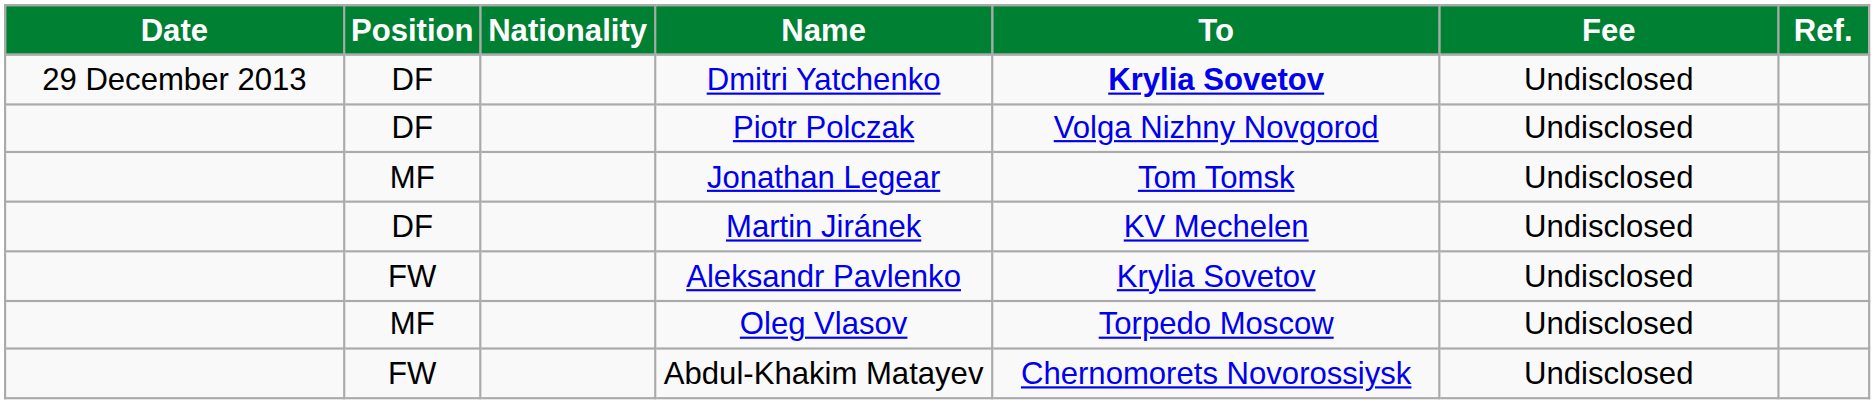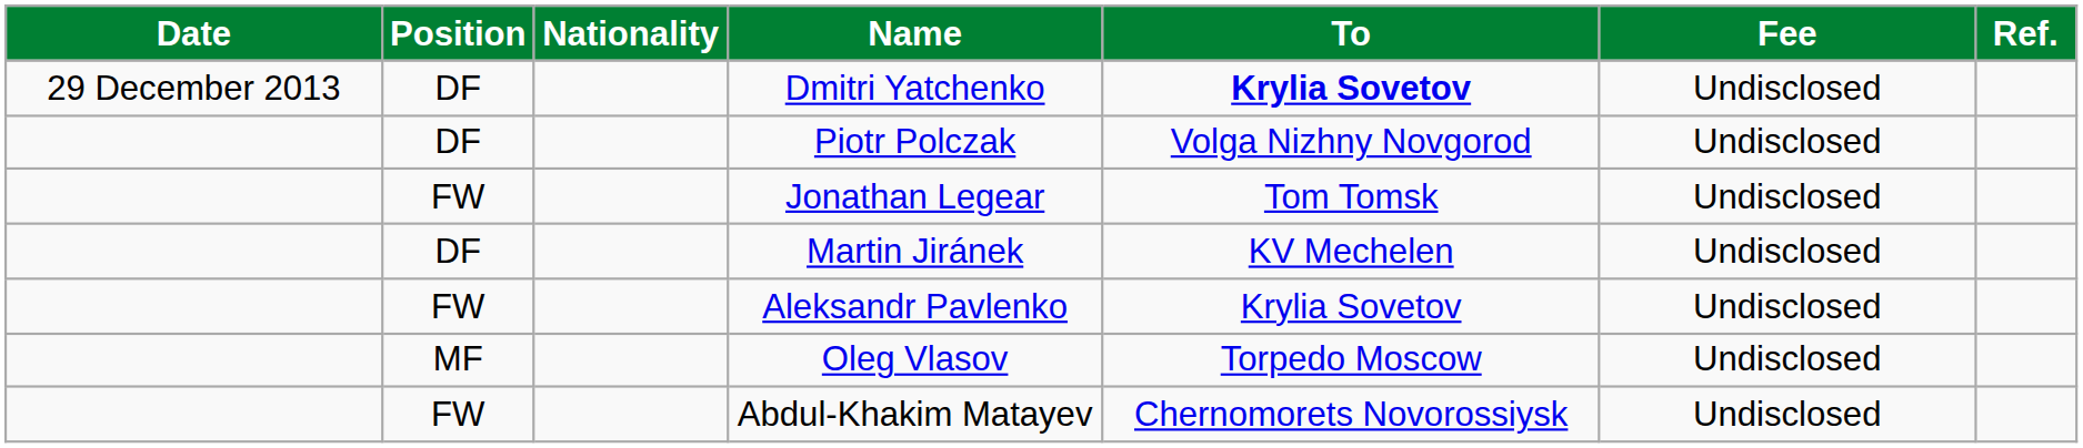Jonathan Legear | Position: MF -> FW
